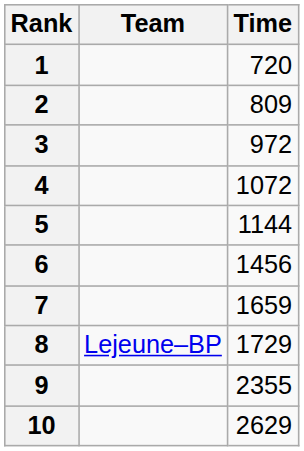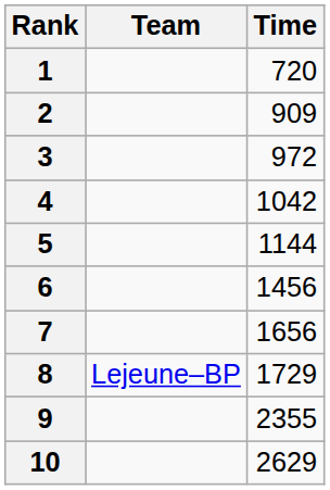2 | Time: 809 -> 909
4 | Time: 1072 -> 1042
7 | Time: 1659 -> 1656
